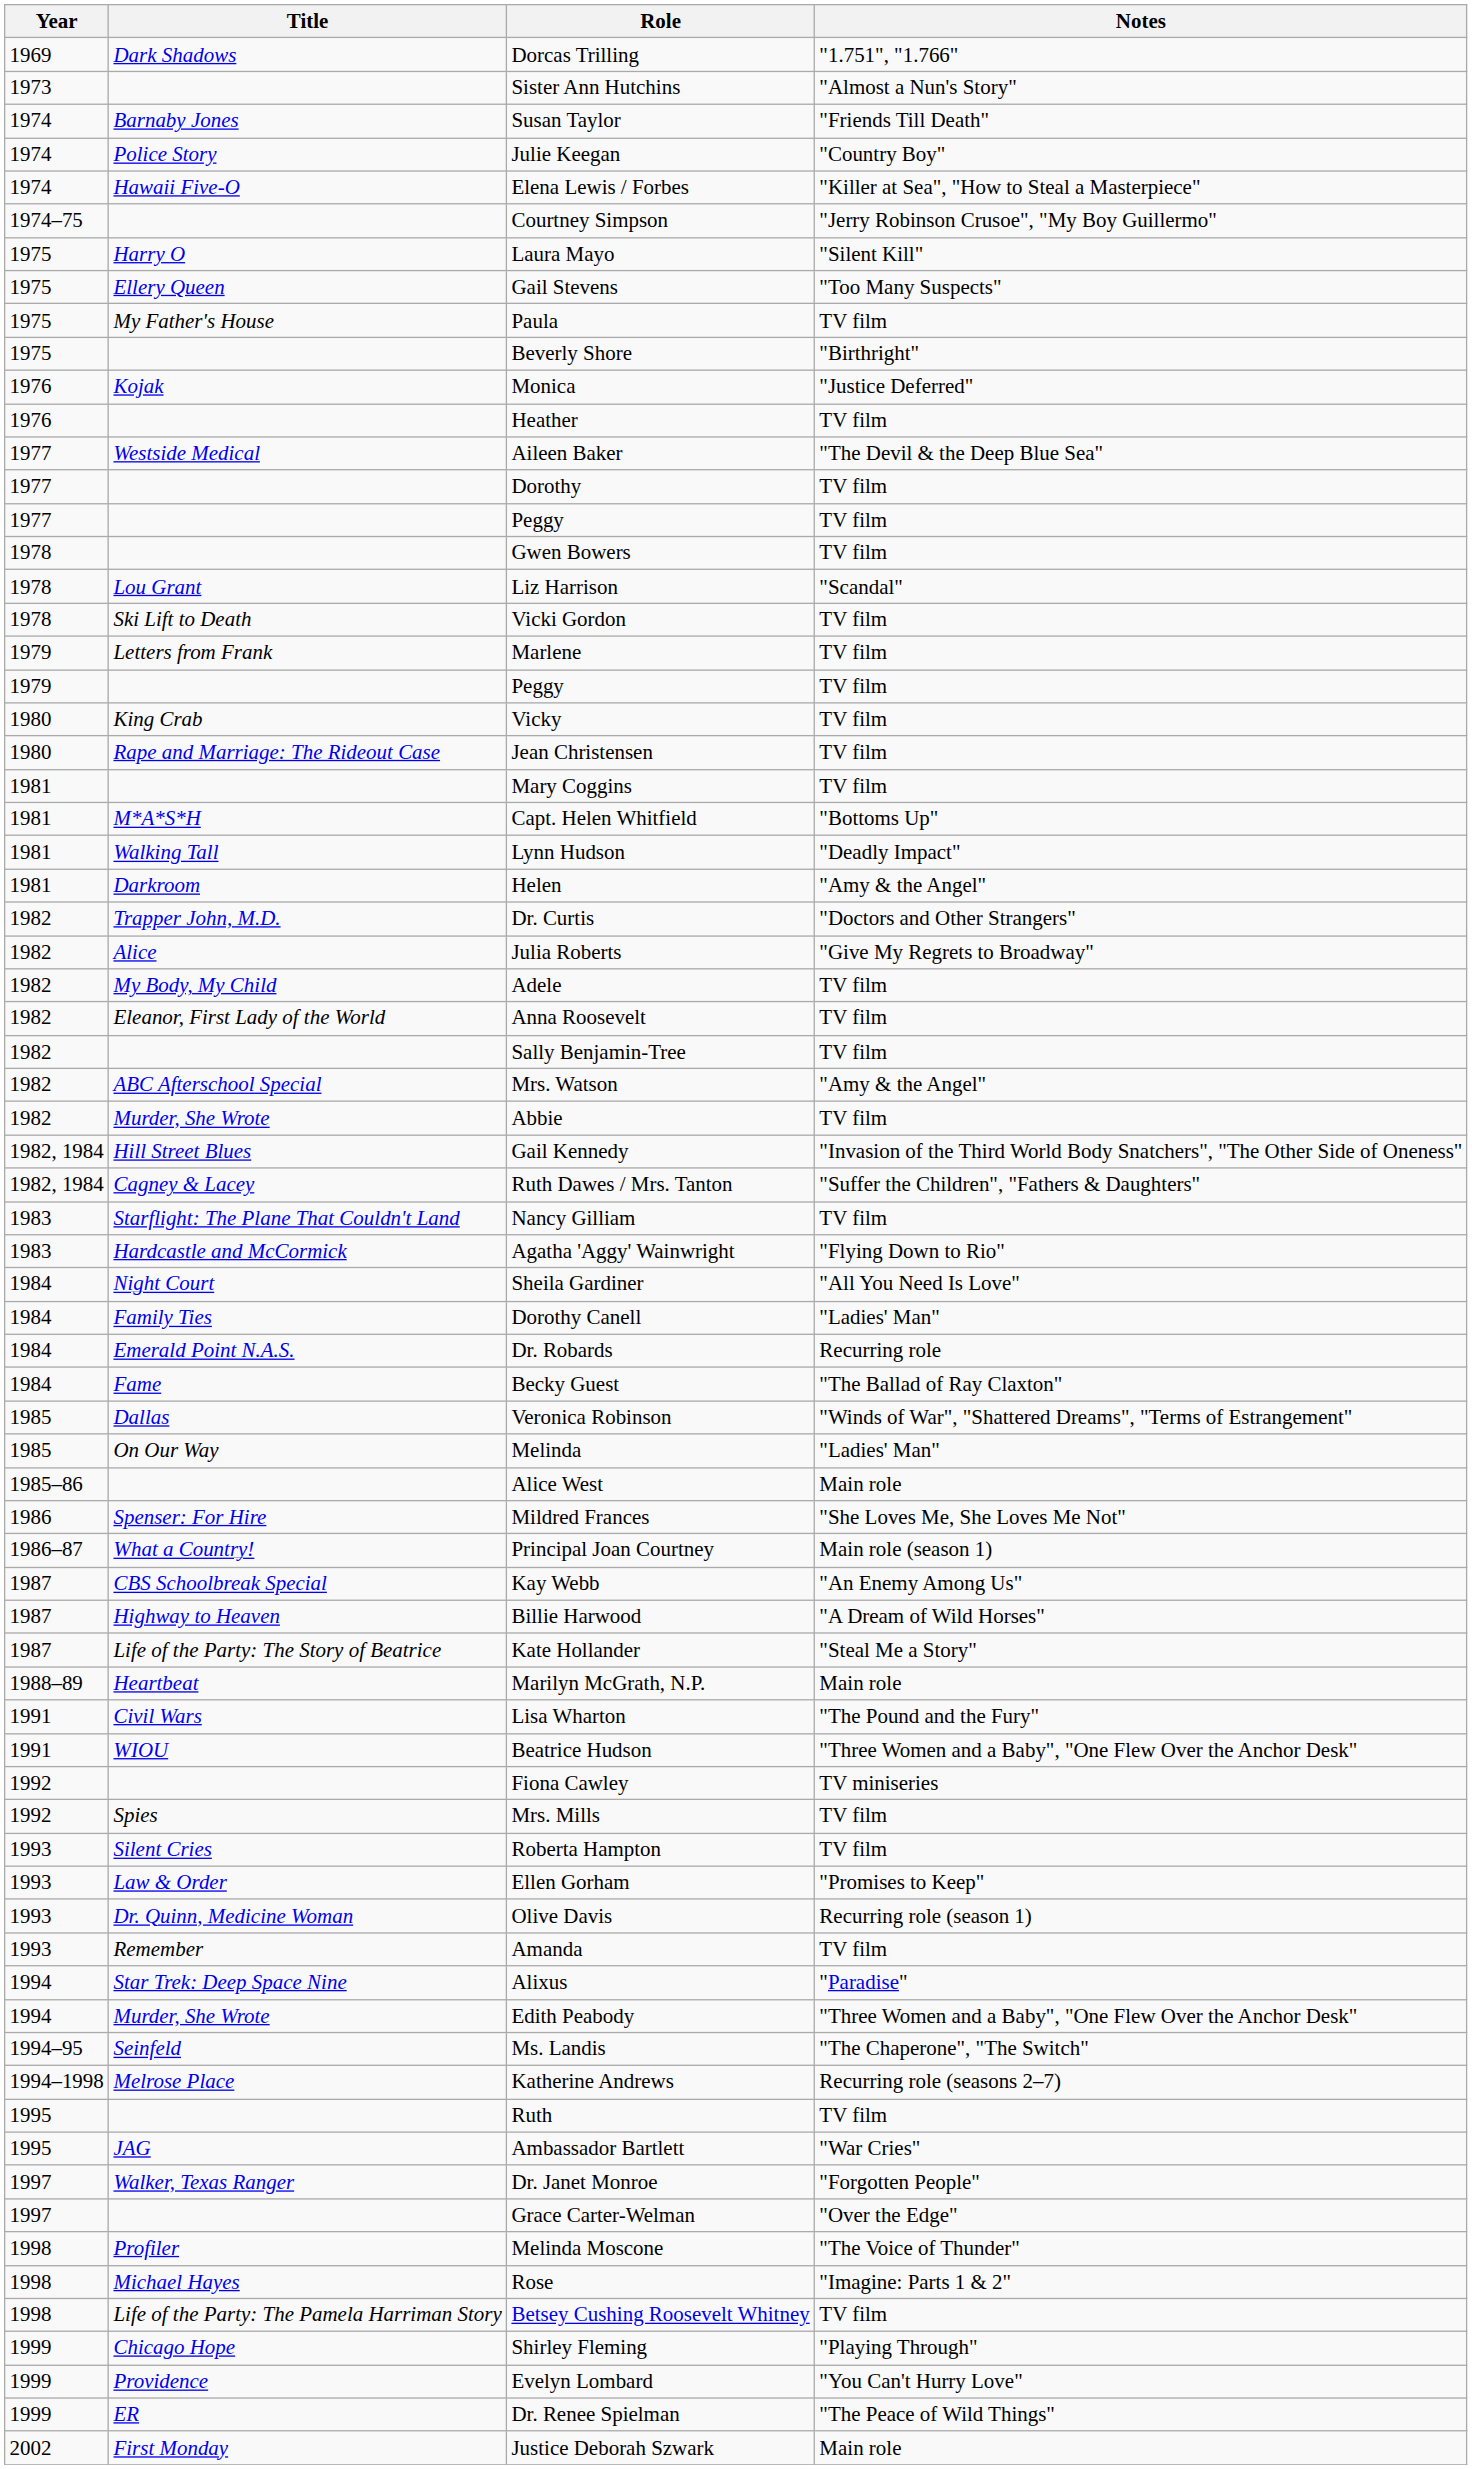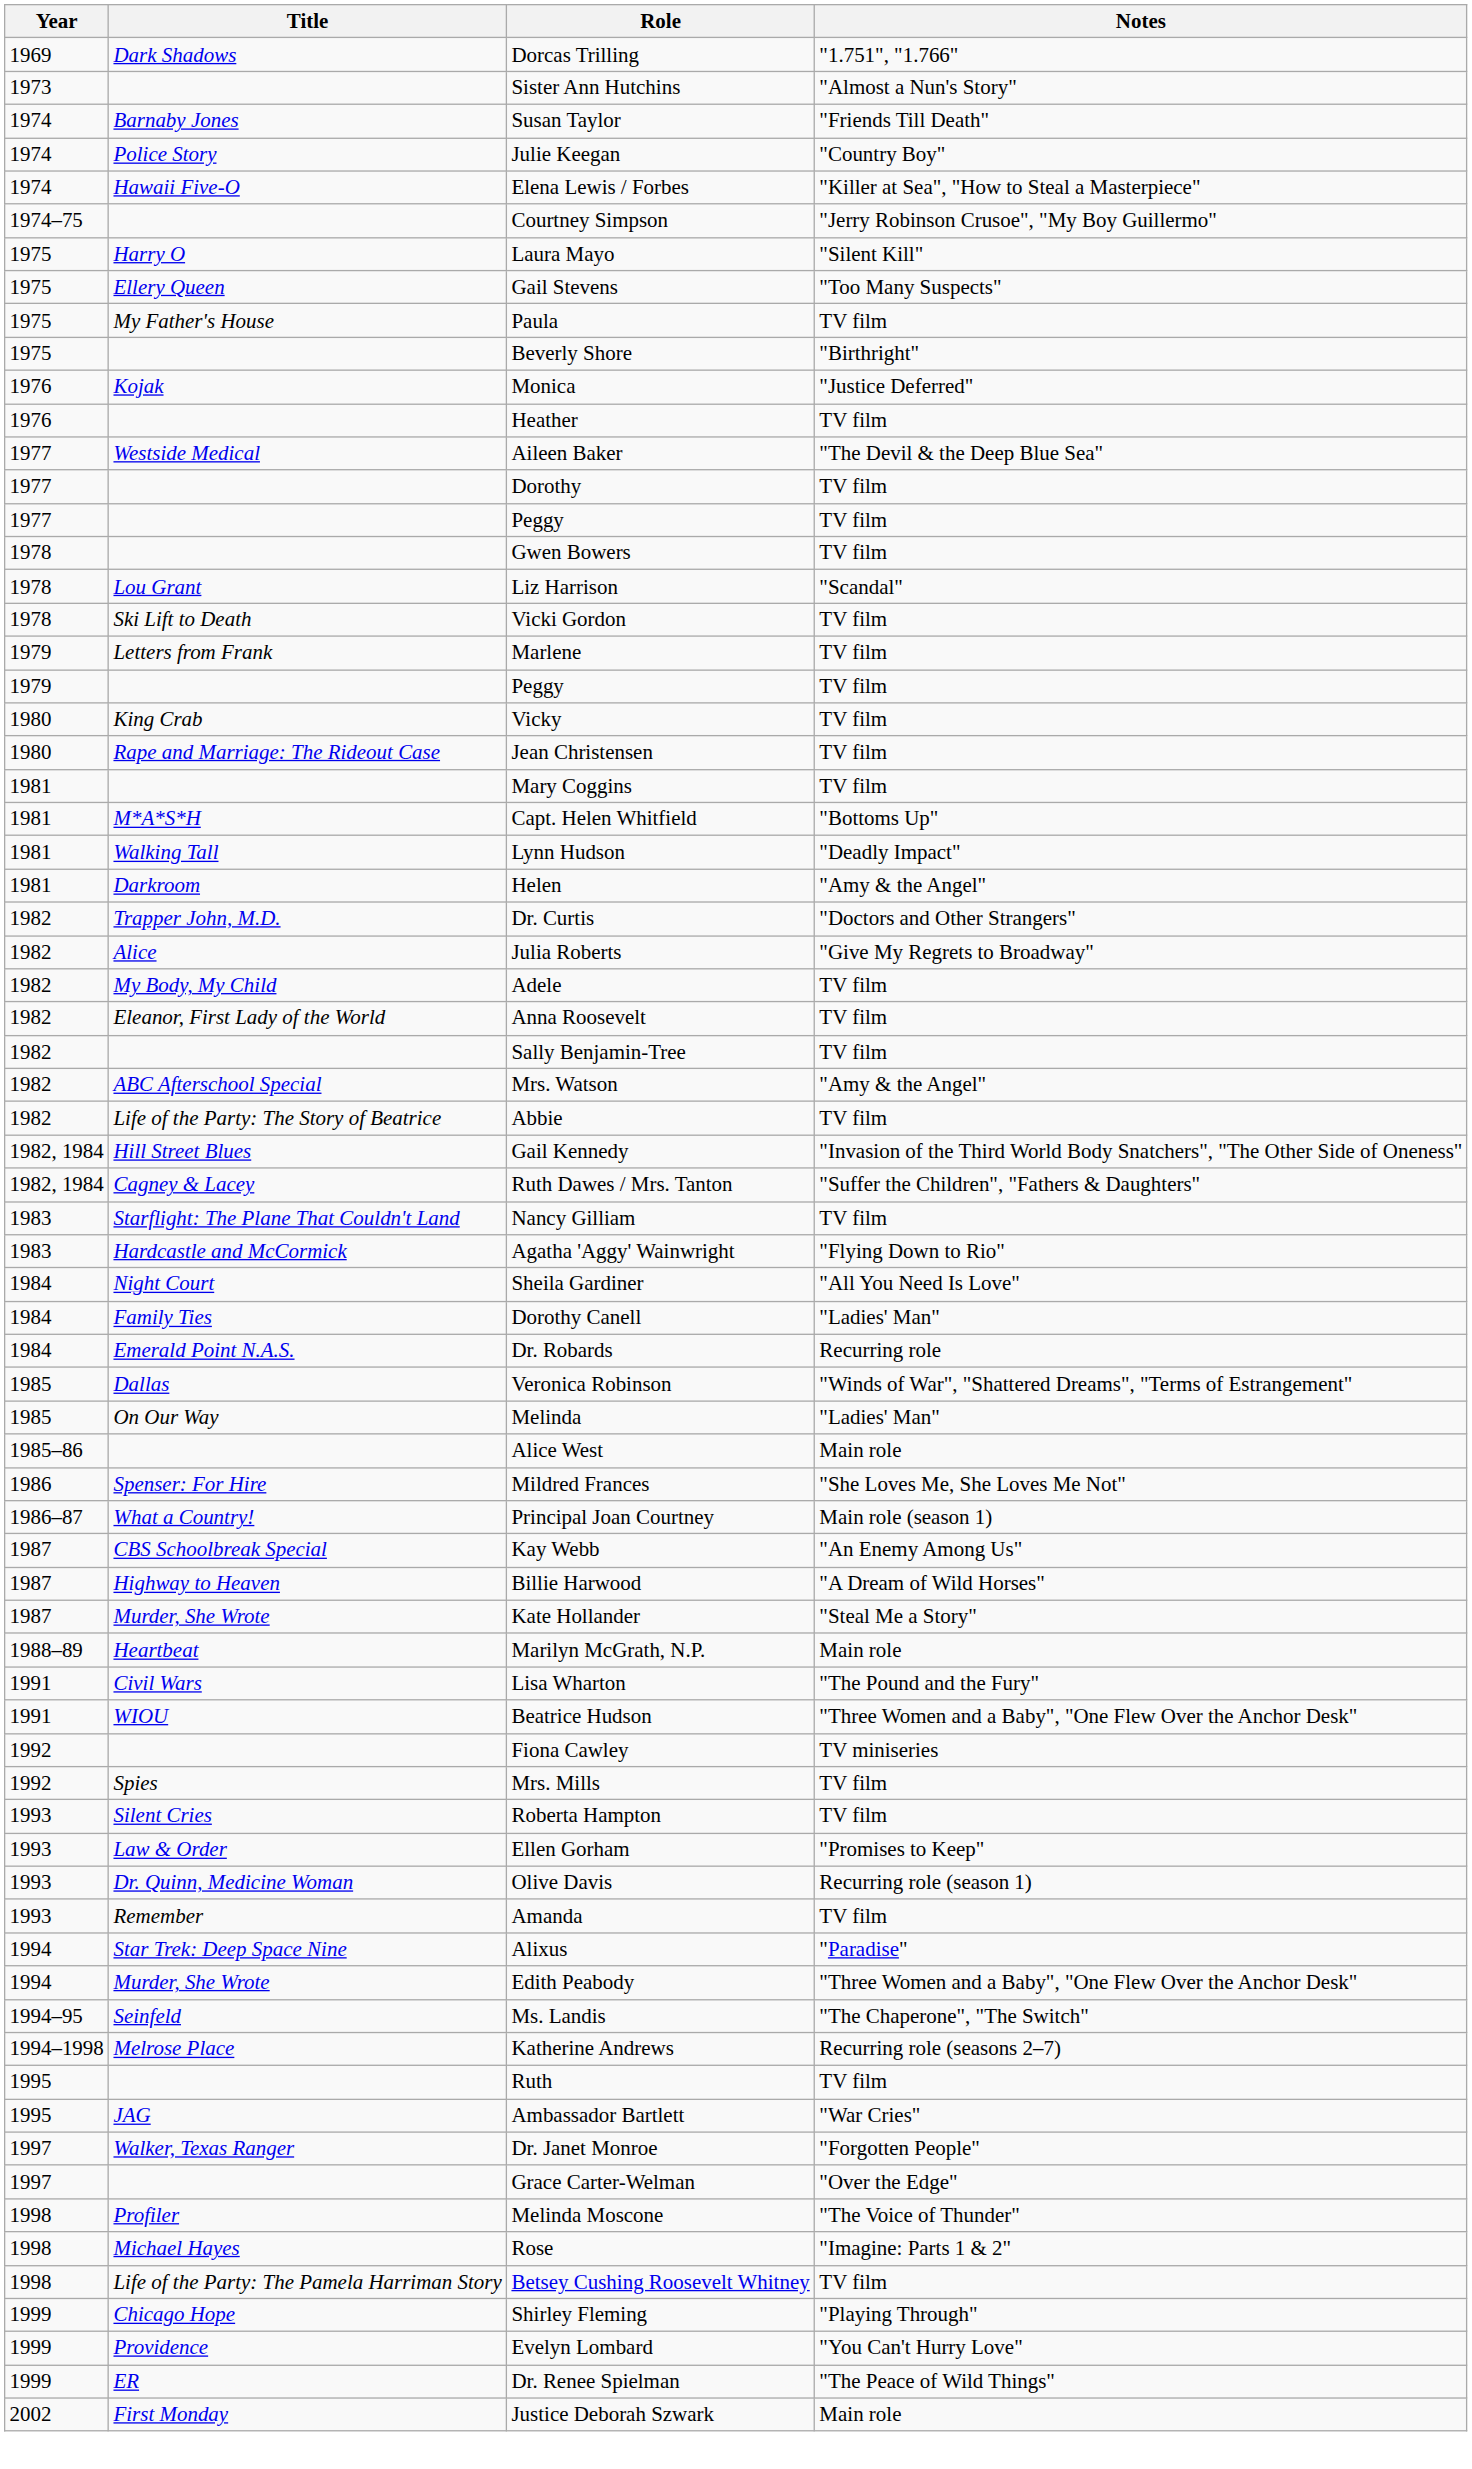Abbie | Title: Murder, She Wrote -> Life of the Party: The Story of Beatrice
- row: 1984 | Fame | Becky Guest | "The Ballad of Ray Claxton"
Kate Hollander | Title: Life of the Party: The Story of Beatrice -> Murder, She Wrote
